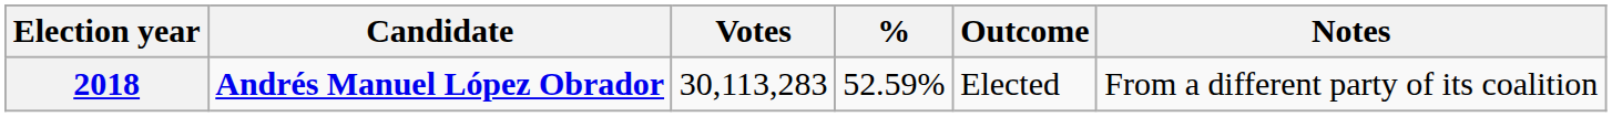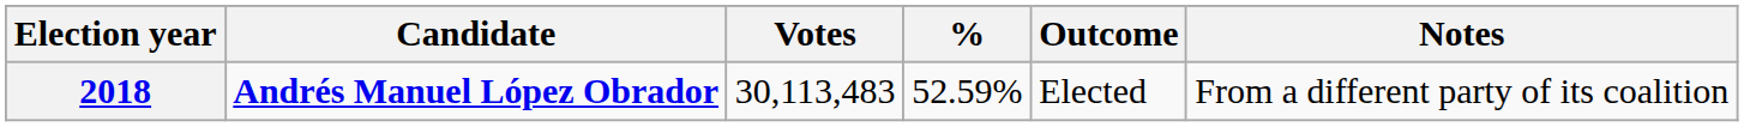2018 | Votes: 30,113,283 -> 30,113,483
